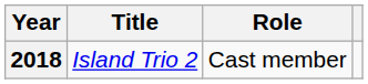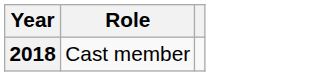- column: Title | Island Trio 2
